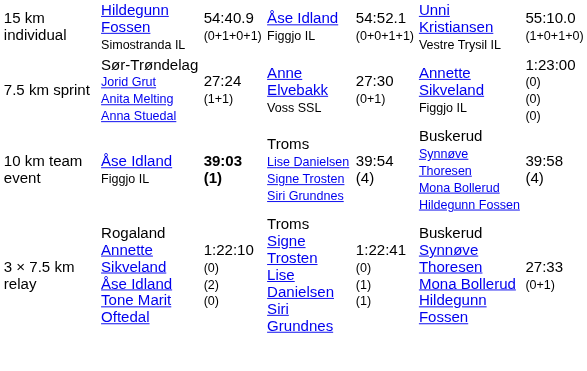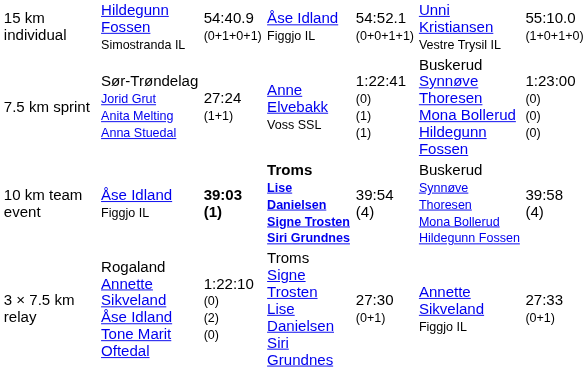7.5 km sprint | column 5: 27:30 (0+1) -> 1:22:41 (0) (1) (1)
7.5 km sprint | column 6: Annette Sikveland Figgjo IL -> Buskerud Synnøve Thoresen Mona Bollerud Hildegunn Fossen
10 km team event | column 4: normal -> bold
3 × 7.5 km relay | column 5: 1:22:41 (0) (1) (1) -> 27:30 (0+1)
3 × 7.5 km relay | column 6: Buskerud Synnøve Thoresen Mona Bollerud Hildegunn Fossen -> Annette Sikveland Figgjo IL
